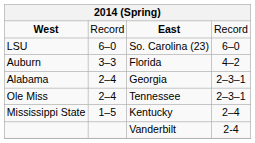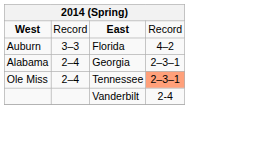- row: LSU | 6–0 | So. Carolina (23) | 6–0
Ole Miss | column 4: no background -> lightsalmon background
- row: Mississippi State | 1–5 | Kentucky | 2–4
